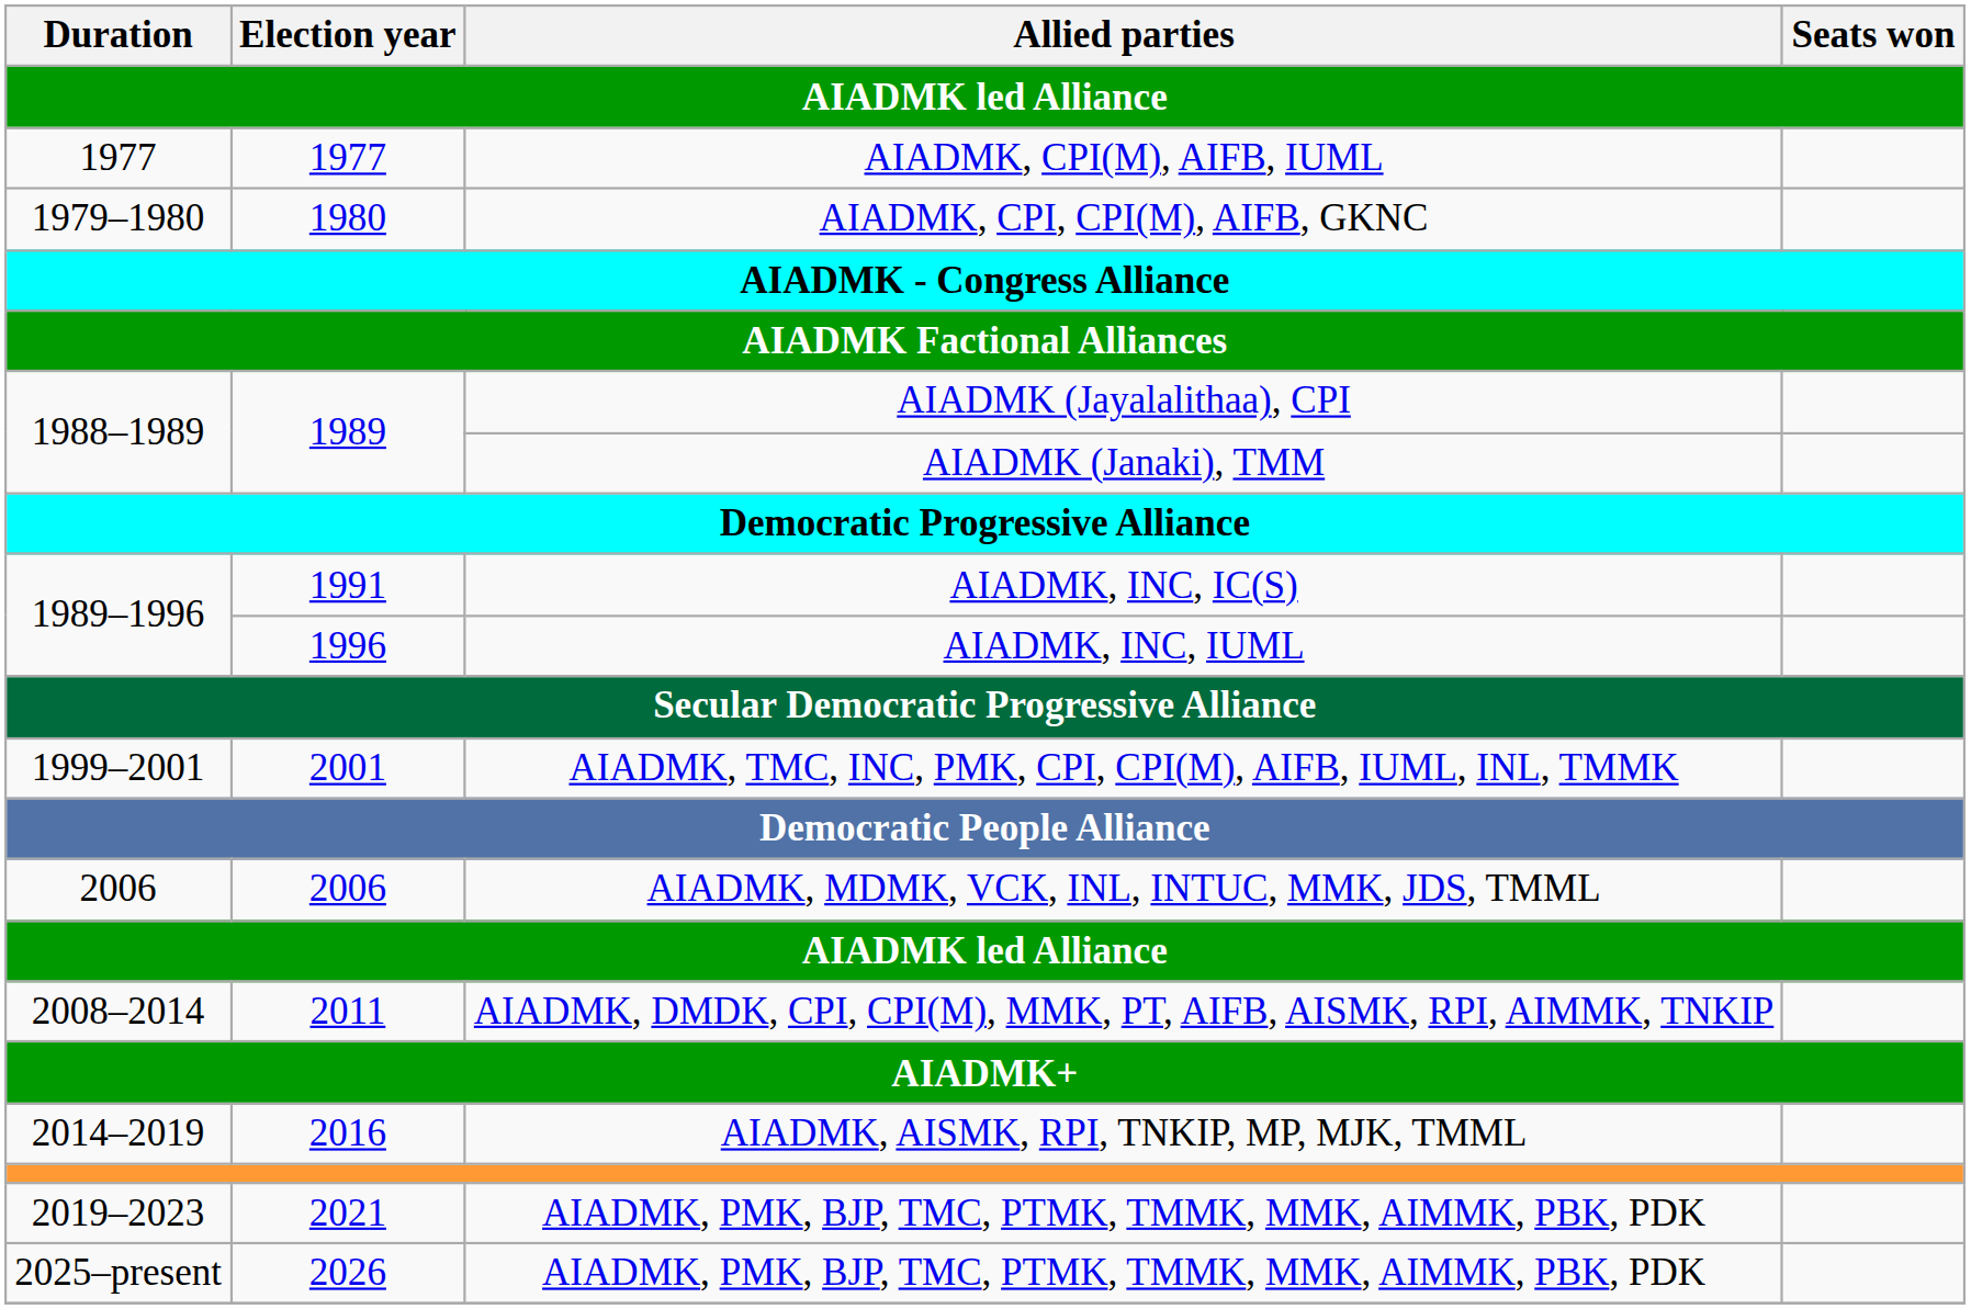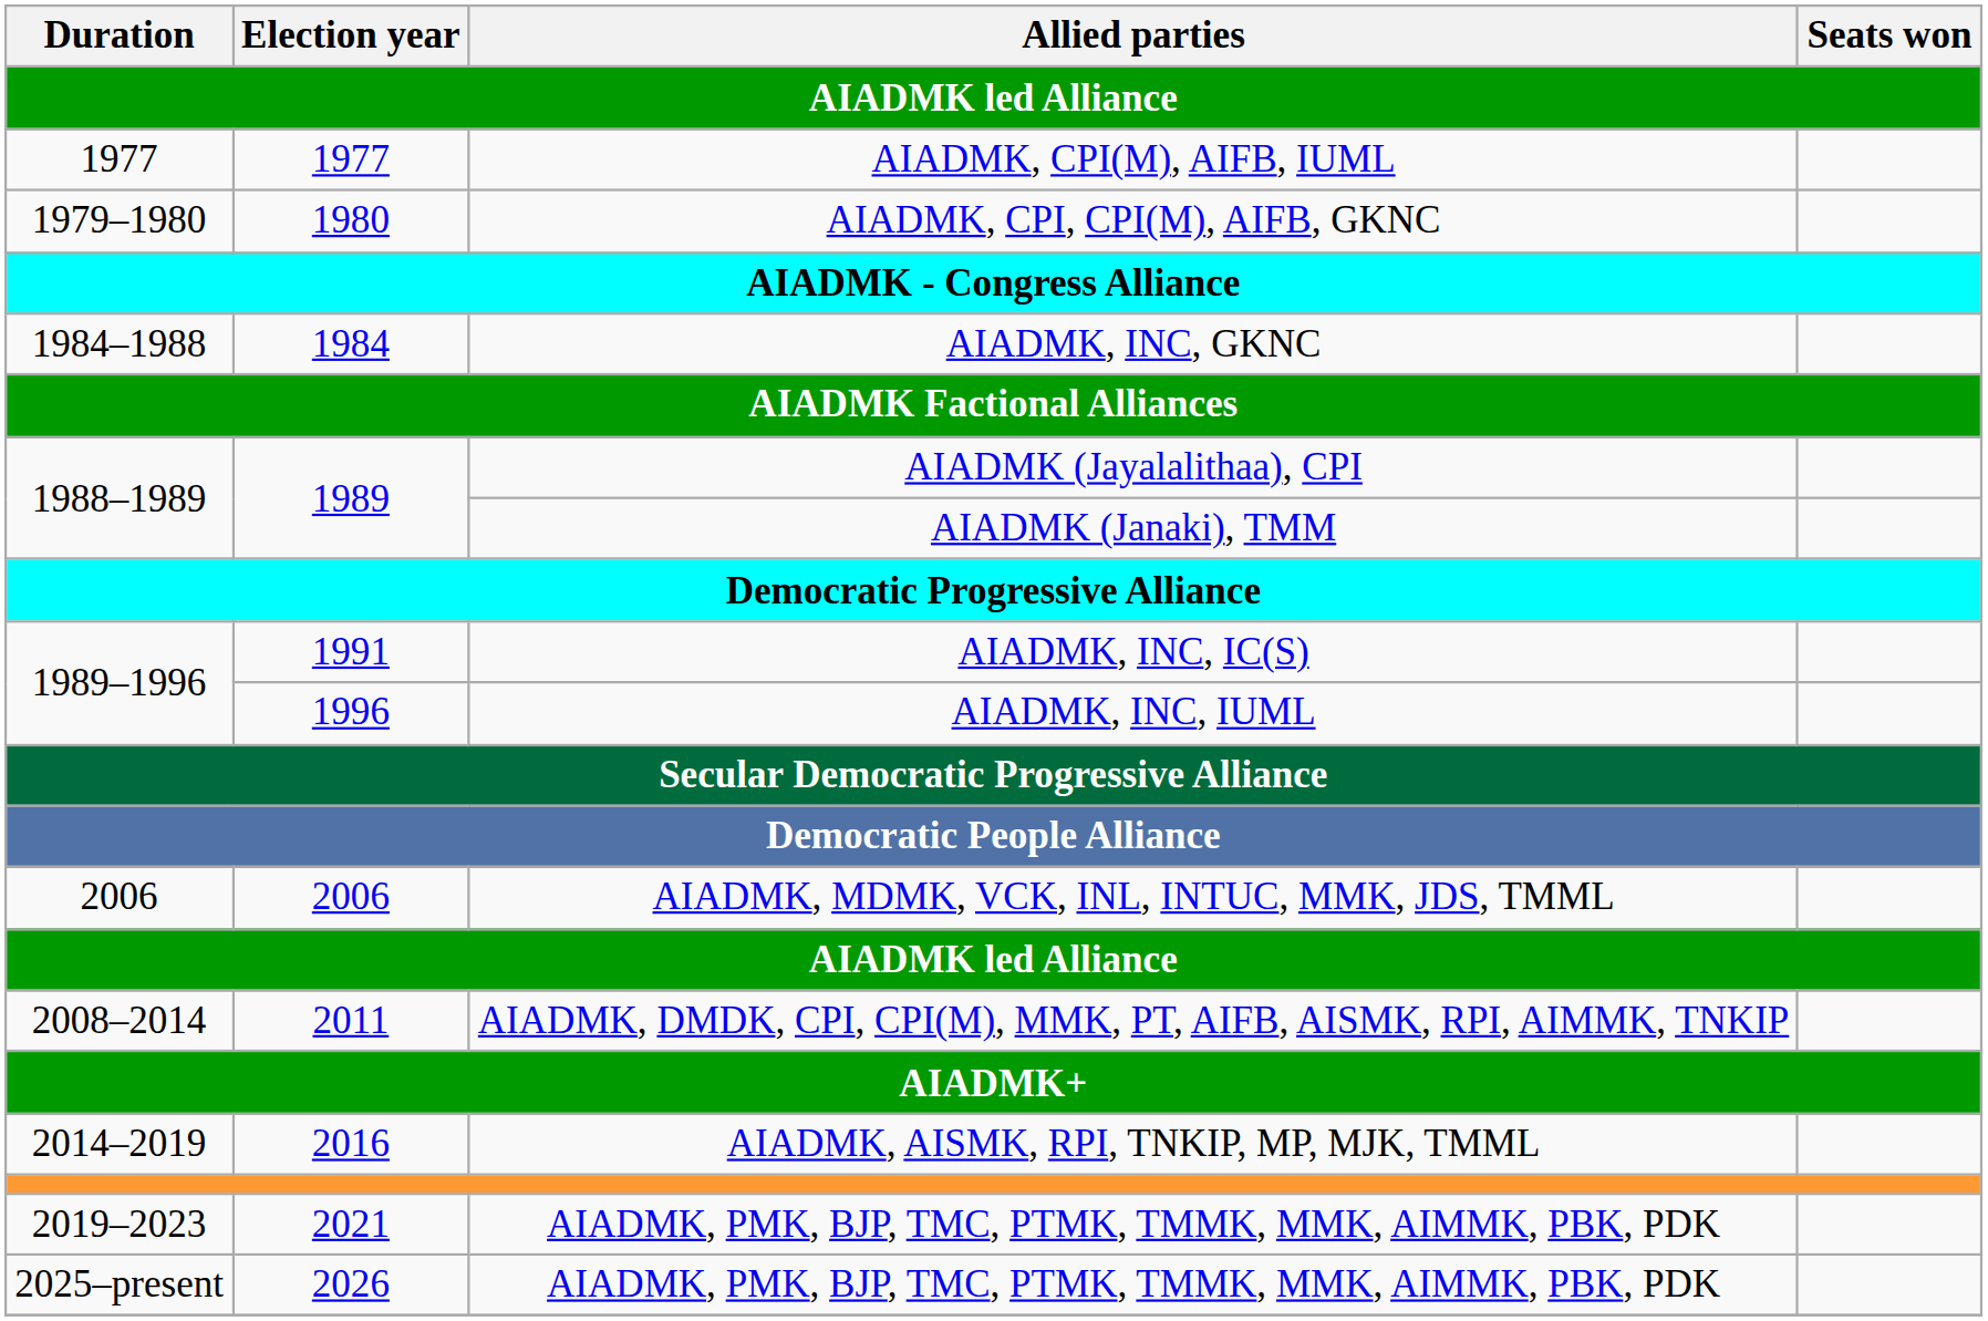+ row: 1984–1988 | 1984 | AIADMK, INC, GKNC
- row: 1999–2001 | 2001 | AIADMK, TMC, INC, PMK, CPI, CPI(M), AIFB, IUML, INL, TMMK
